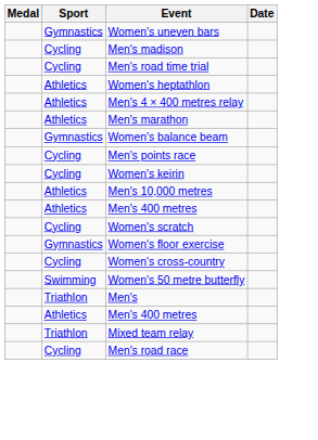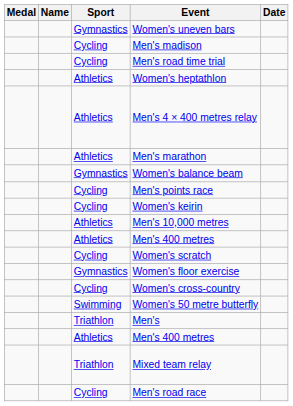+ column: Name
